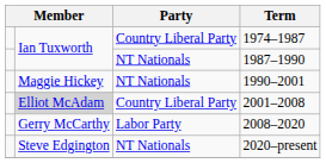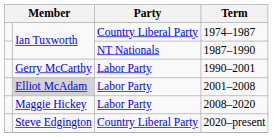1990–2001 | column 2: Maggie Hickey -> Gerry McCarthy
1990–2001 | Party: NT Nationals -> Labor Party
2001–2008 | Party: Country Liberal Party -> Labor Party
2008–2020 | column 2: Gerry McCarthy -> Maggie Hickey
2020–present | Party: NT Nationals -> Country Liberal Party
